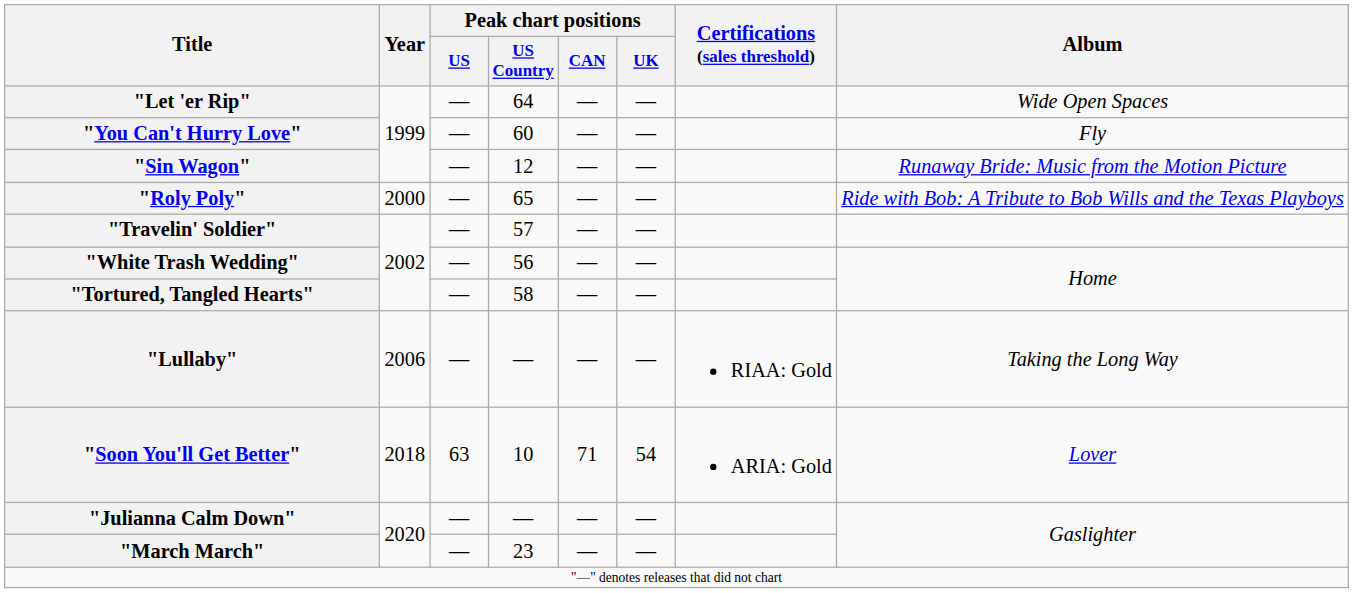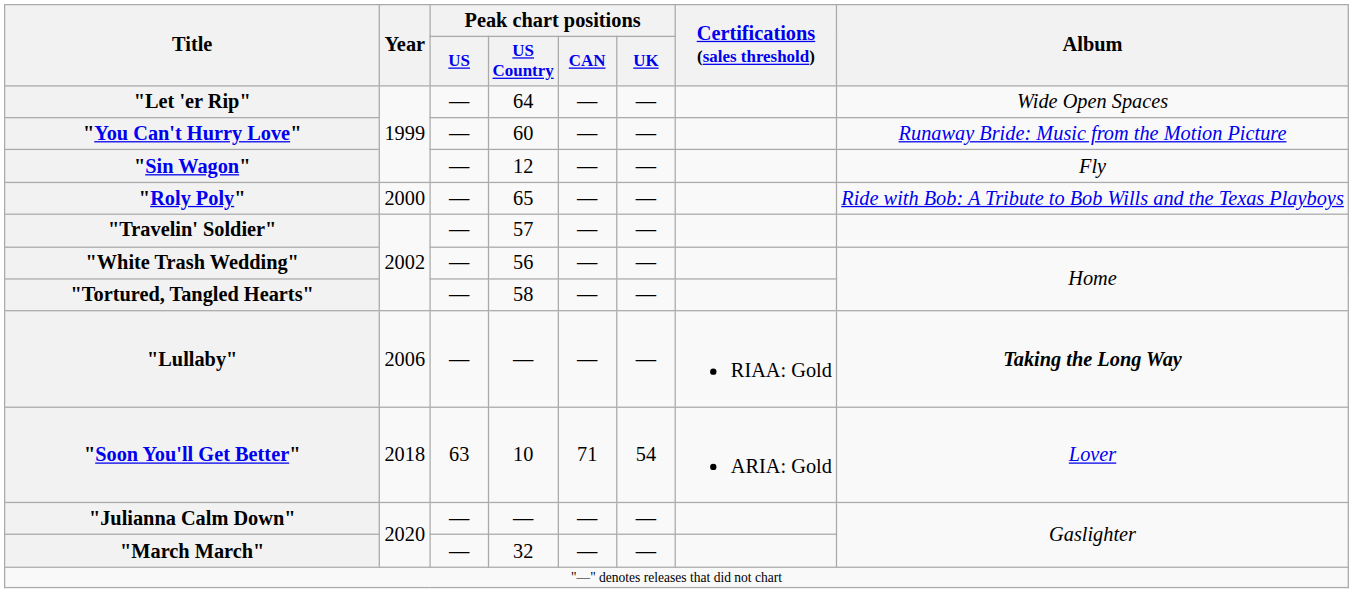"You Can't Hurry Love" | Album: Fly -> Runaway Bride: Music from the Motion Picture
"Sin Wagon" | Album: Runaway Bride: Music from the Motion Picture -> Fly
"Lullaby" | Album: normal -> bold
"March March" | Peak chart positions / US Country: 23 -> 32
